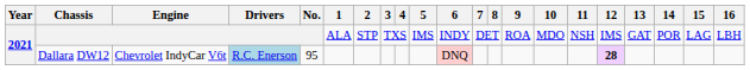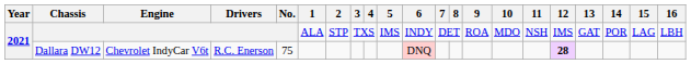Dallara DW12 | Drivers: lightblue background -> no background
Dallara DW12 | No.: 95 -> 75
